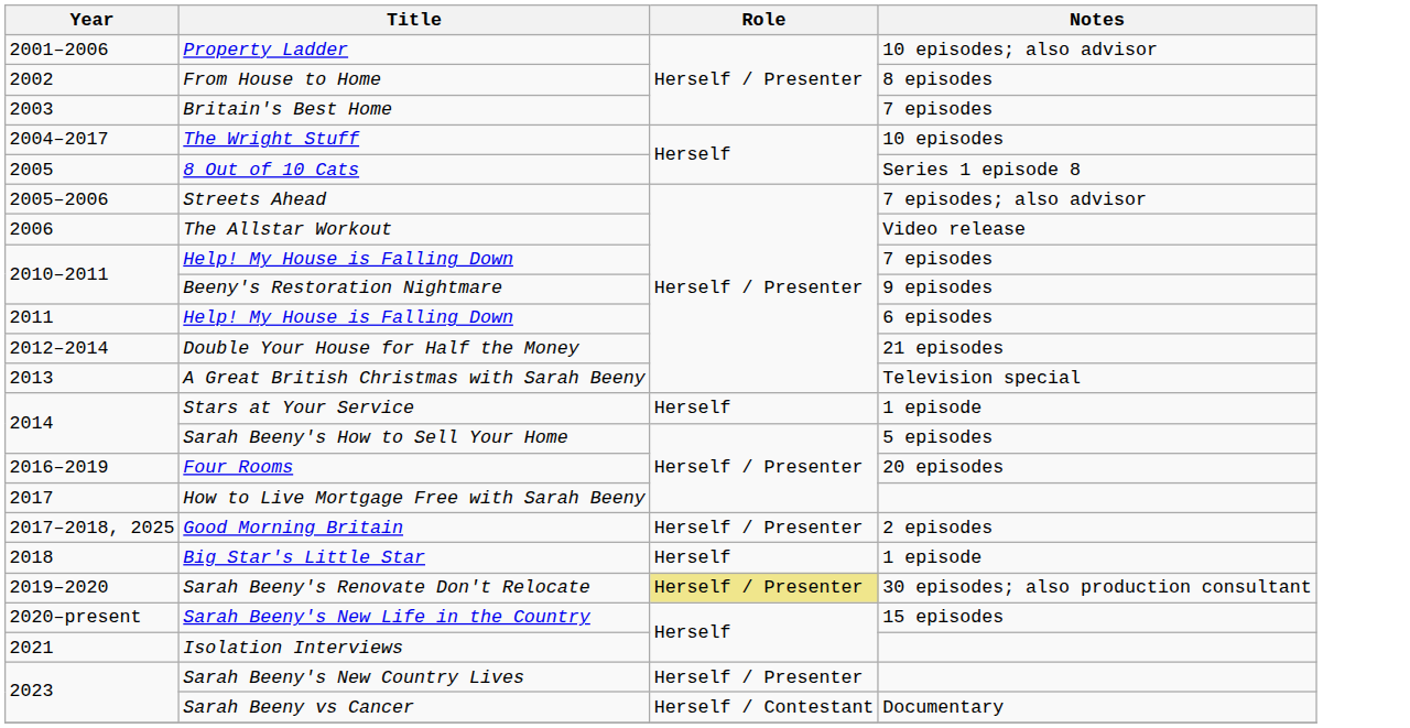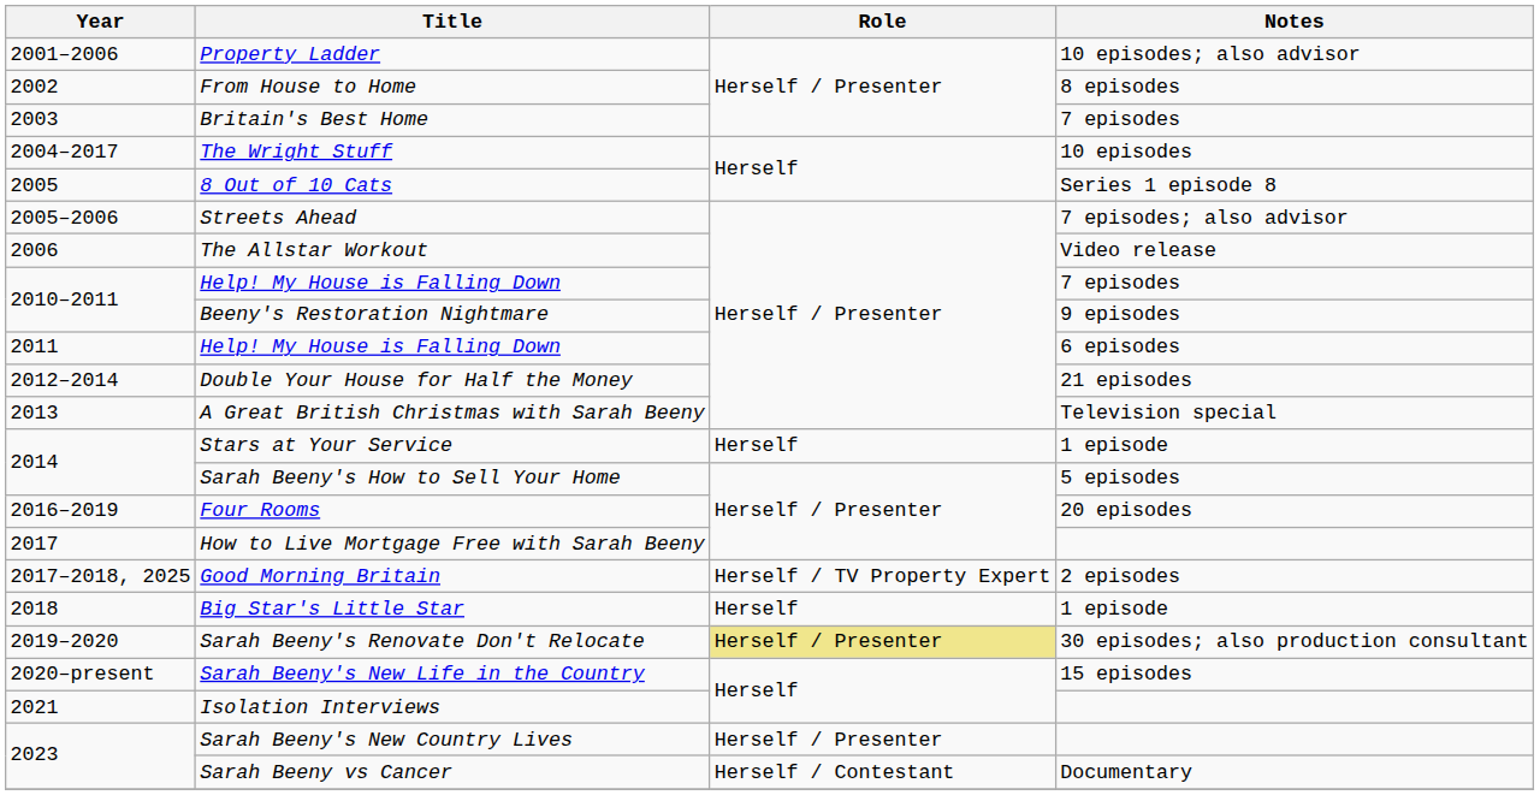Good Morning Britain | Role: Herself / Presenter -> Herself / TV Property Expert
